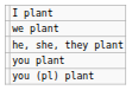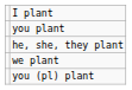rows swapped: you plant <-> we plant
